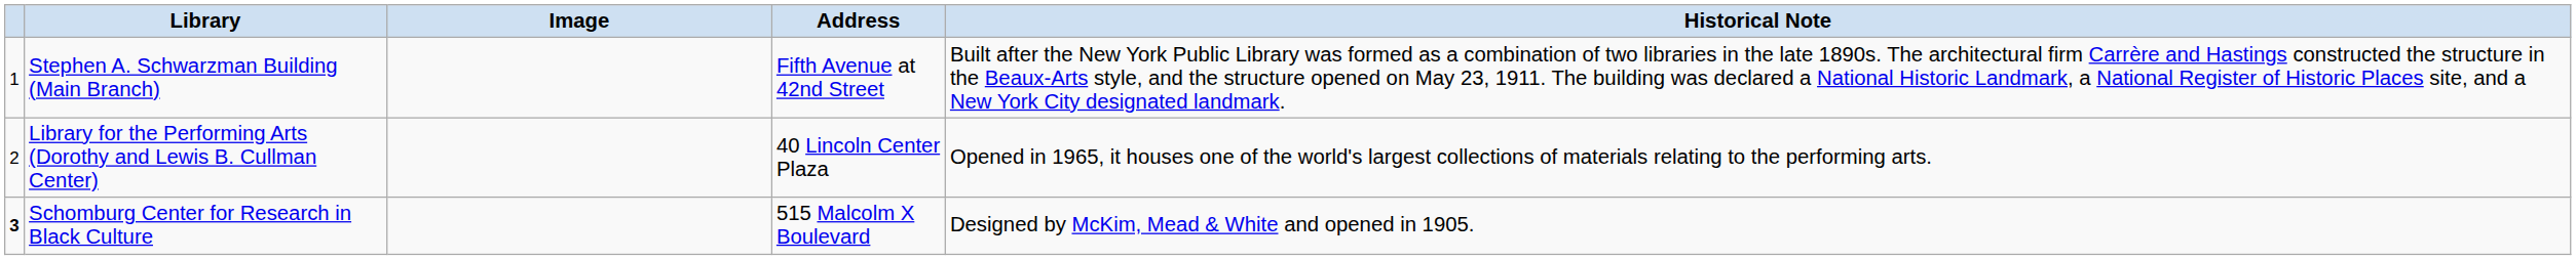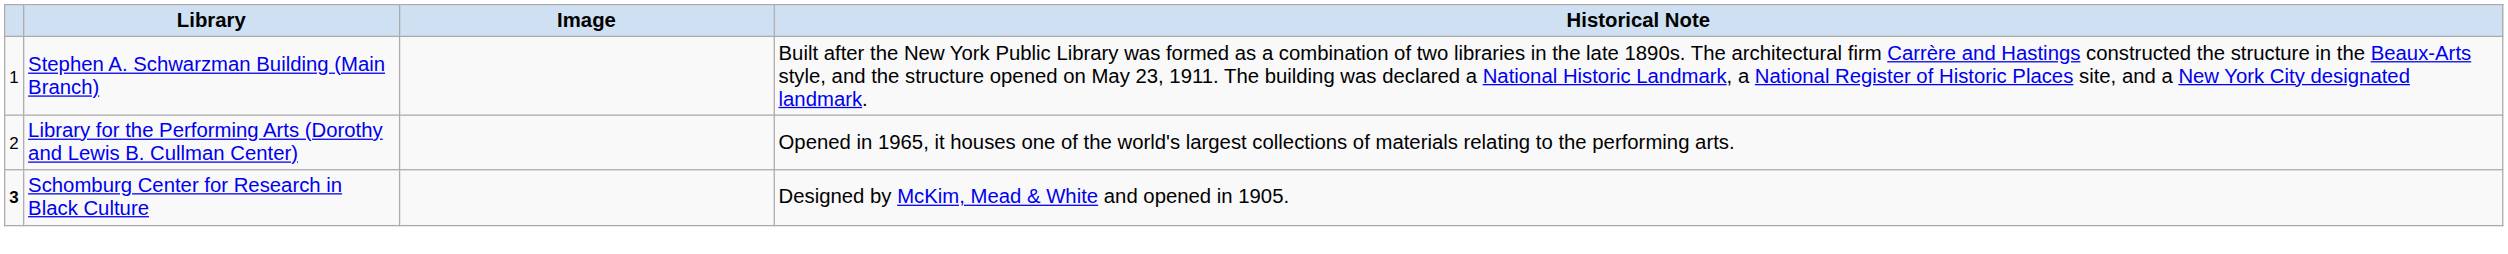- column: Address | Fifth Avenue at 42nd Street | 40 Lincoln Center Plaza | 515 Malcolm X Boulevard
